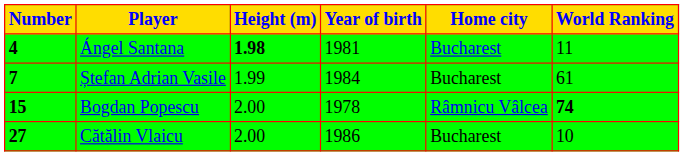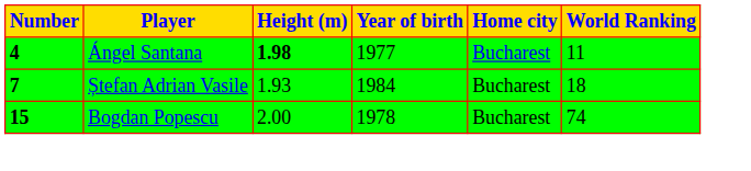Ángel Santana | Year of birth: 1981 -> 1977
Ștefan Adrian Vasile | Height (m): 1.99 -> 1.93
Ștefan Adrian Vasile | World Ranking: 61 -> 18
Bogdan Popescu | Home city: Râmnicu Vâlcea -> Bucharest
Bogdan Popescu | World Ranking: bold -> normal
- row: 27 | Cătălin Vlaicu | 2.00 | 1986 | Bucharest | 10
